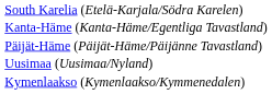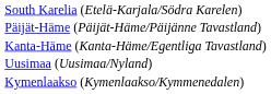rows swapped: Päijät-Häme (Päijät-Häme/Päijänne Tavastland) <-> Kanta-Häme (Kanta-Häme/Egentliga Tavastland)
